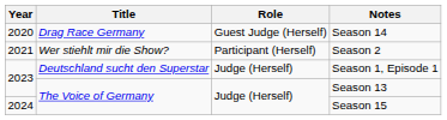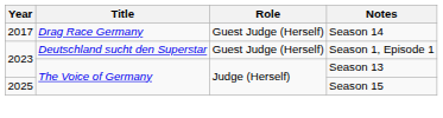Season 14 | Year: 2020 -> 2017
- row: 2021 | Wer stiehlt mir die Show? | Participant (Herself) | Season 2
Season 1, Episode 1 | Role: Judge (Herself) -> Guest Judge (Herself)
Season 15 | Year: 2024 -> 2025
